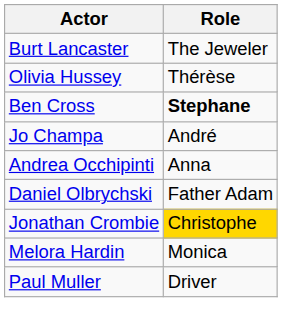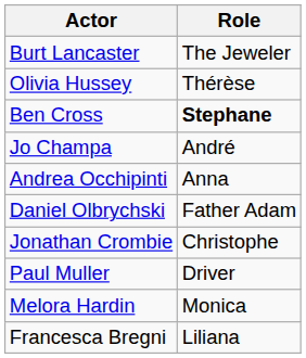Jonathan Crombie | Role: gold background -> no background
rows swapped: Melora Hardin <-> Paul Muller
+ row: Francesca Bregni | Liliana
